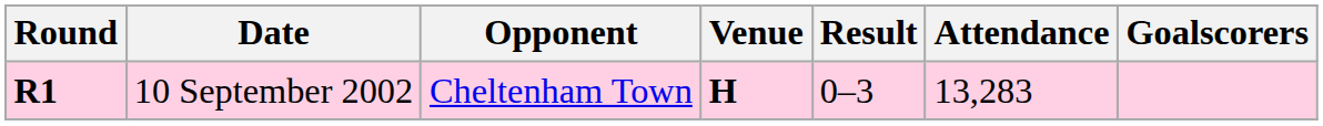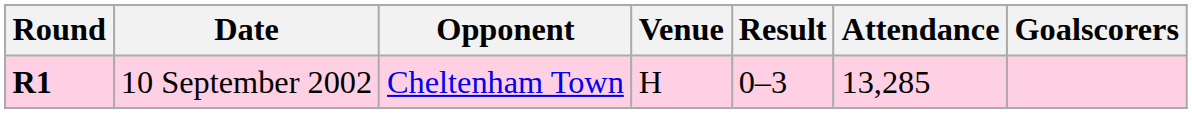10 September 2002 | Venue: bold -> normal
10 September 2002 | Attendance: 13,283 -> 13,285
